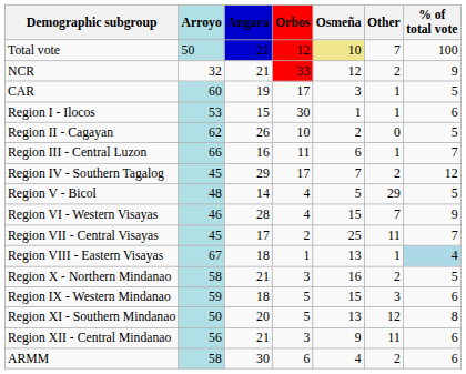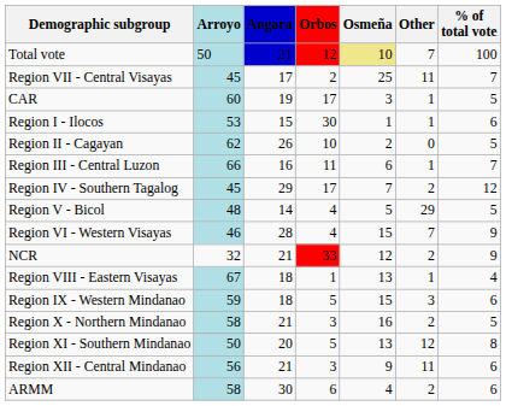rows swapped: NCR <-> Region VII - Central Visayas
Region VIII - Eastern Visayas | % of total vote: lightblue background -> no background
rows swapped: Region IX - Western Mindanao <-> Region X - Northern Mindanao
